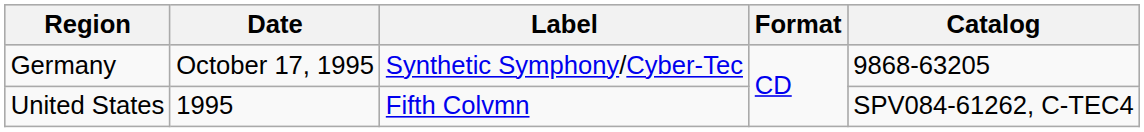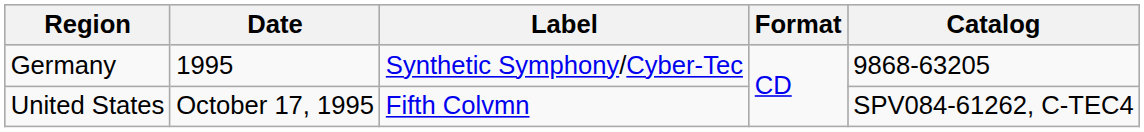Germany | Date: October 17, 1995 -> 1995
United States | Date: 1995 -> October 17, 1995
